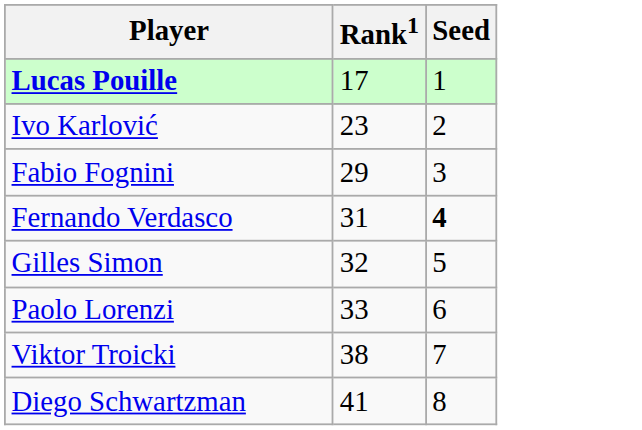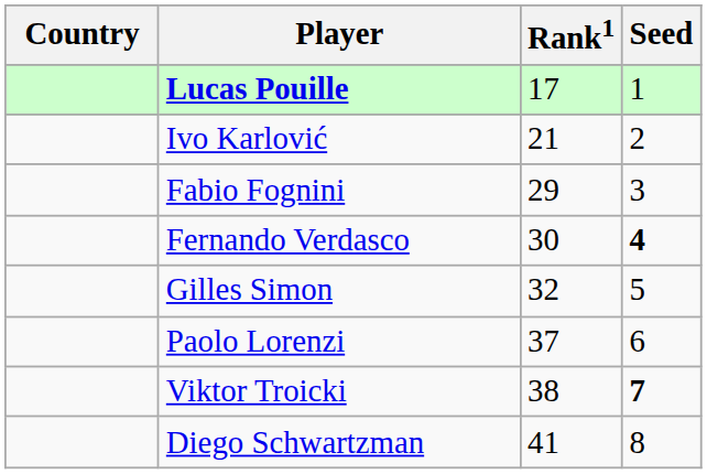+ column: Country
Ivo Karlović | Rank1: 23 -> 21
Fernando Verdasco | Rank1: 31 -> 30
Paolo Lorenzi | Rank1: 33 -> 37
Viktor Troicki | Seed: normal -> bold
